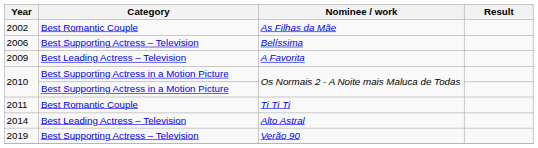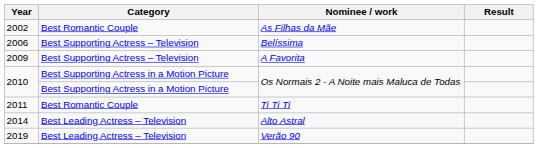2009 | Category: Best Leading Actress – Television -> Best Supporting Actress – Television
2019 | Category: Best Supporting Actress – Television -> Best Leading Actress – Television
